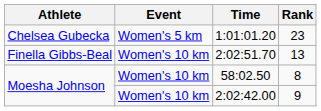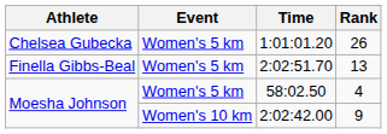1:01:01.20 | Rank: 23 -> 26
2:02:51.70 | Event: Women's 10 km -> Women's 5 km
58:02.50 | Event: Women's 10 km -> Women's 5 km
58:02.50 | Rank: 8 -> 4
